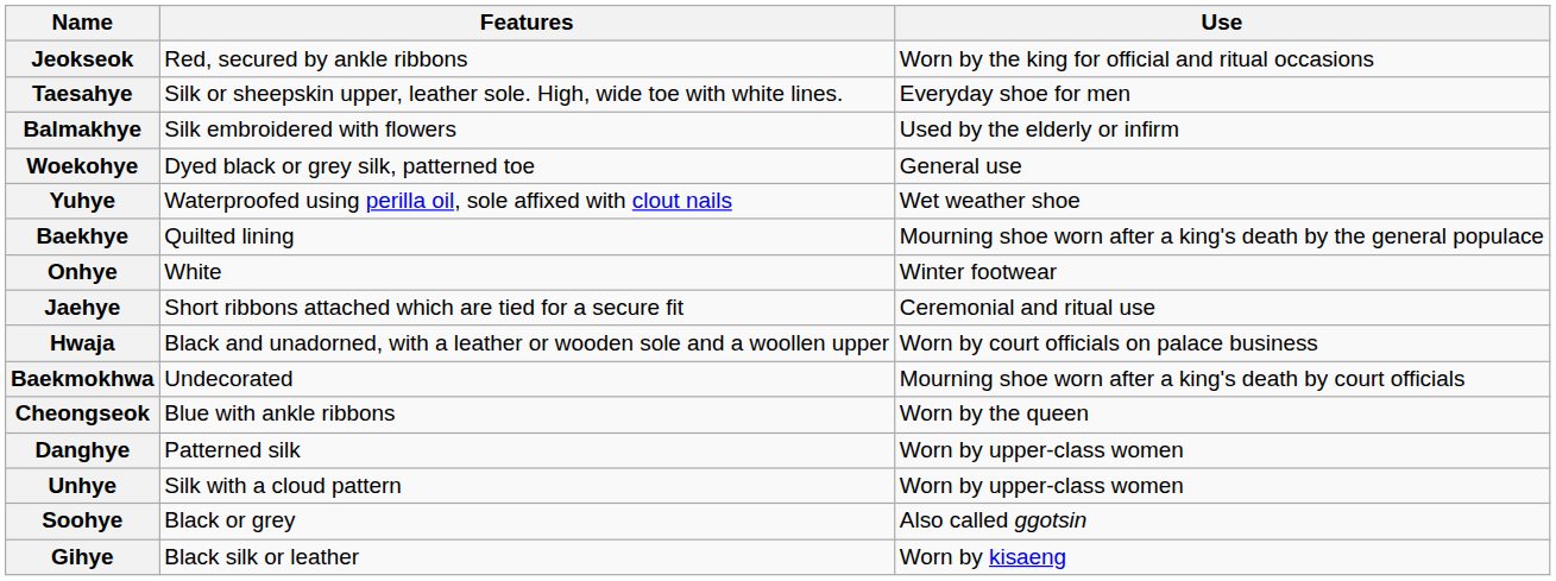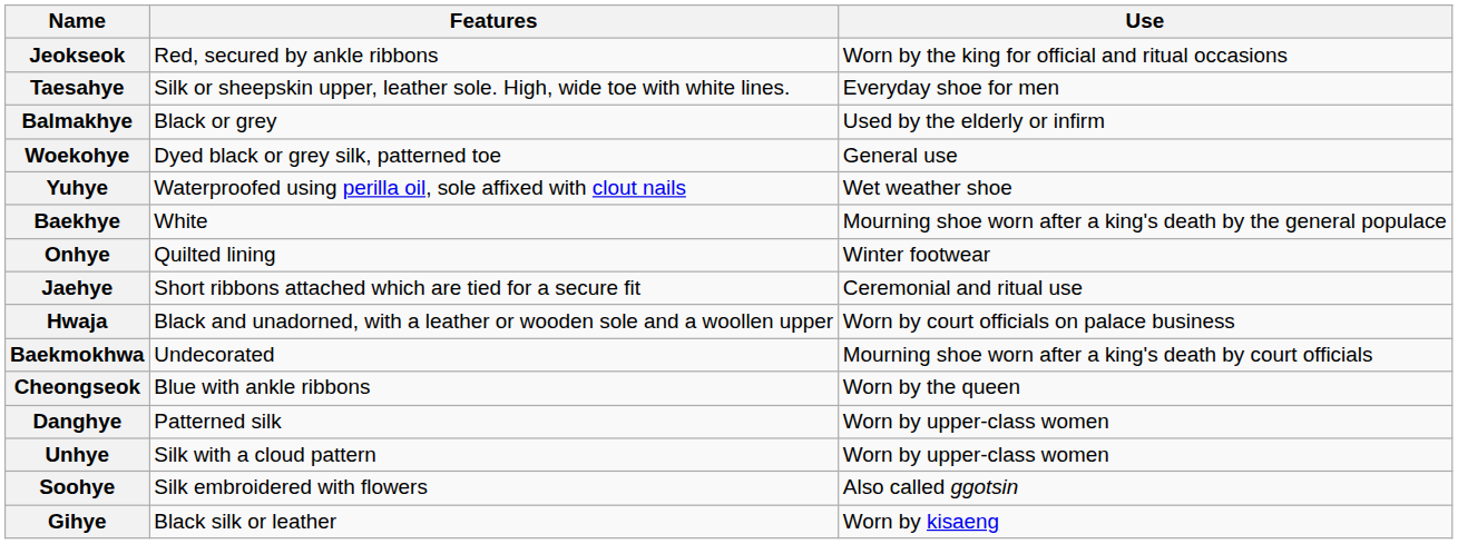Balmakhye | Features: Silk embroidered with flowers -> Black or grey
Baekhye | Features: Quilted lining -> White
Onhye | Features: White -> Quilted lining
Soohye | Features: Black or grey -> Silk embroidered with flowers
